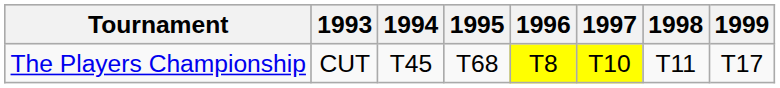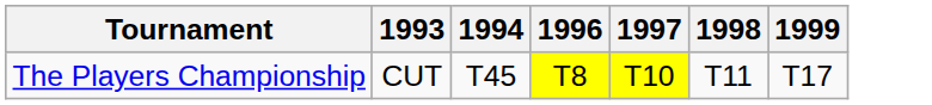- column: 1995 | T68
